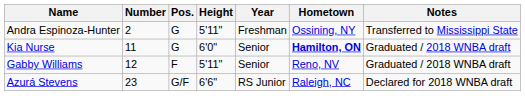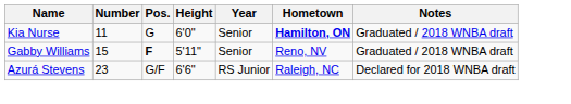- row: Andra Espinoza-Hunter | 2 | G | 5'11" | Freshman | Ossining, NY | Transferred to Mississippi State
Gabby Williams | Number: 12 -> 15
Gabby Williams | Pos.: normal -> bold
